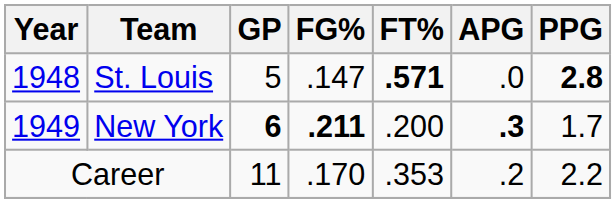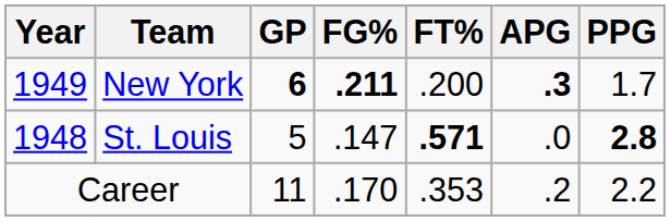rows swapped: St. Louis <-> New York
